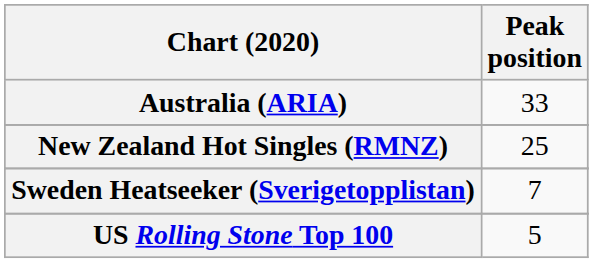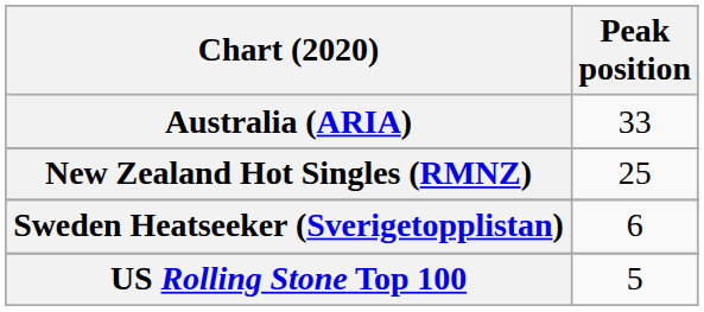Sweden Heatseeker (Sverigetopplistan) | Peak position: 7 -> 6
